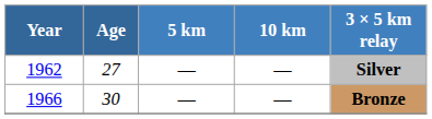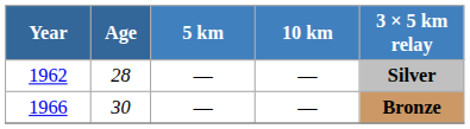1962 | Age: 27 -> 28
